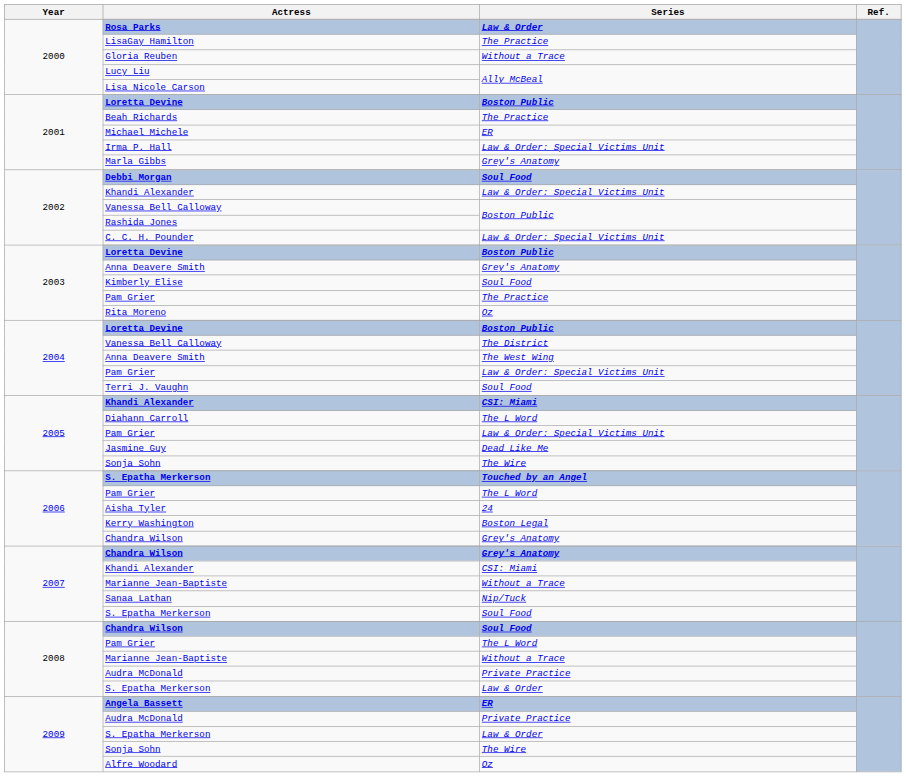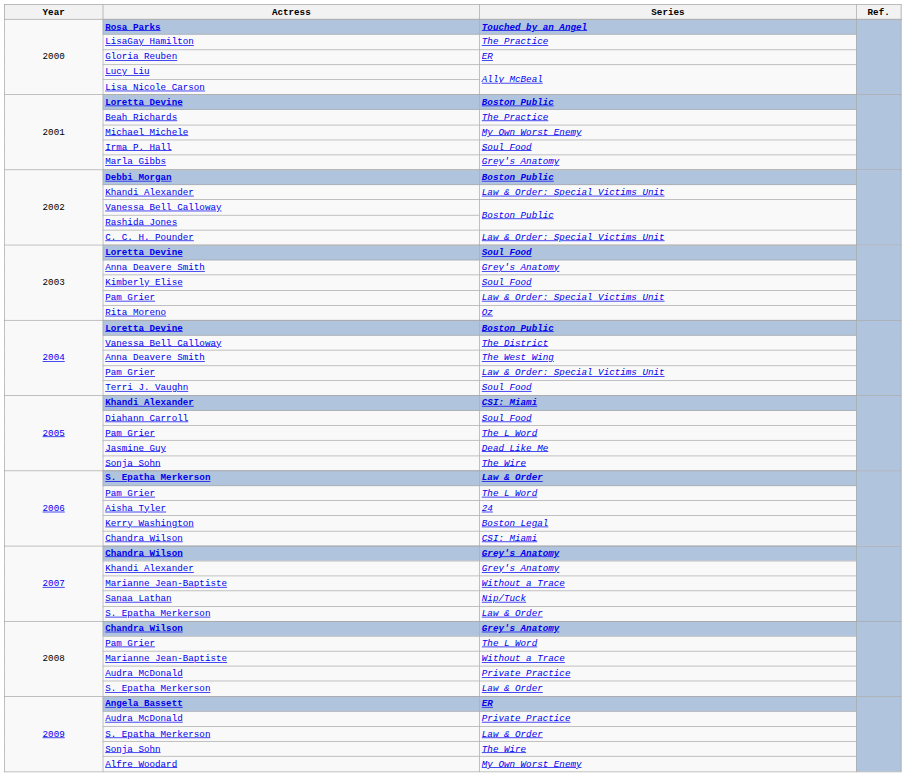Rosa Parks | Series: Law & Order -> Touched by an Angel
Gloria Reuben | Series: Without a Trace -> ER
Michael Michele | Series: ER -> My Own Worst Enemy
Irma P. Hall | Series: Law & Order: Special Victims Unit -> Soul Food
Debbi Morgan | Series: Soul Food -> Boston Public
2003 / Loretta Devine | Series: Boston Public -> Soul Food
2003 / Pam Grier | Series: The Practice -> Law & Order: Special Victims Unit
Diahann Carroll | Series: The L Word -> Soul Food
2005 / Pam Grier | Series: Law & Order: Special Victims Unit -> The L Word
2006 / S. Epatha Merkerson | Series: Touched by an Angel -> Law & Order
2006 / Chandra Wilson | Series: Grey's Anatomy -> CSI: Miami
2007 / Khandi Alexander | Series: CSI: Miami -> Grey's Anatomy
2007 / S. Epatha Merkerson | Series: Soul Food -> Law & Order
2008 / Chandra Wilson | Series: Soul Food -> Grey's Anatomy
Alfre Woodard | Series: Oz -> My Own Worst Enemy
